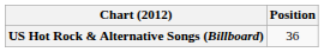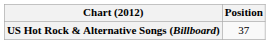US Hot Rock & Alternative Songs (Billboard) | Position: 36 -> 37
